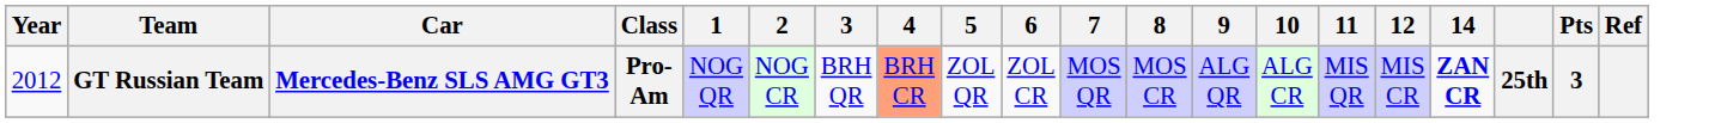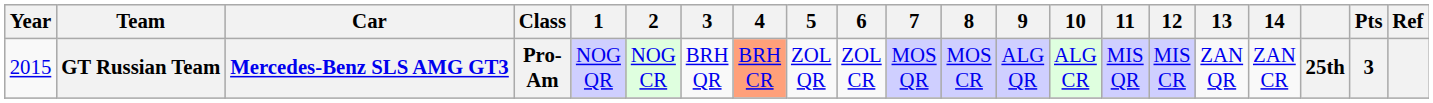+ column: 13 | ZAN QR
GT Russian Team | Year: 2012 -> 2015
GT Russian Team | 14: bold -> normal
